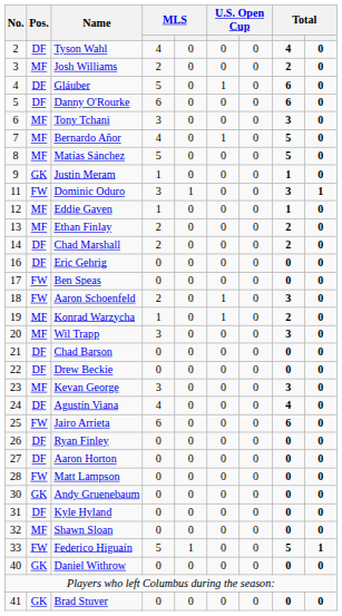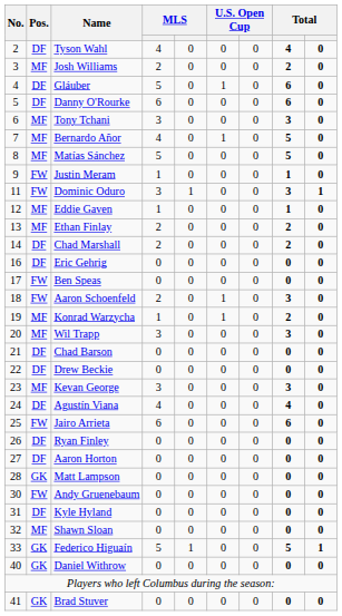Justin Meram | Pos.: GK -> FW
Matt Lampson | Pos.: FW -> GK
Andy Gruenebaum | Pos.: GK -> FW
Federico Higuaín | Pos.: FW -> GK
